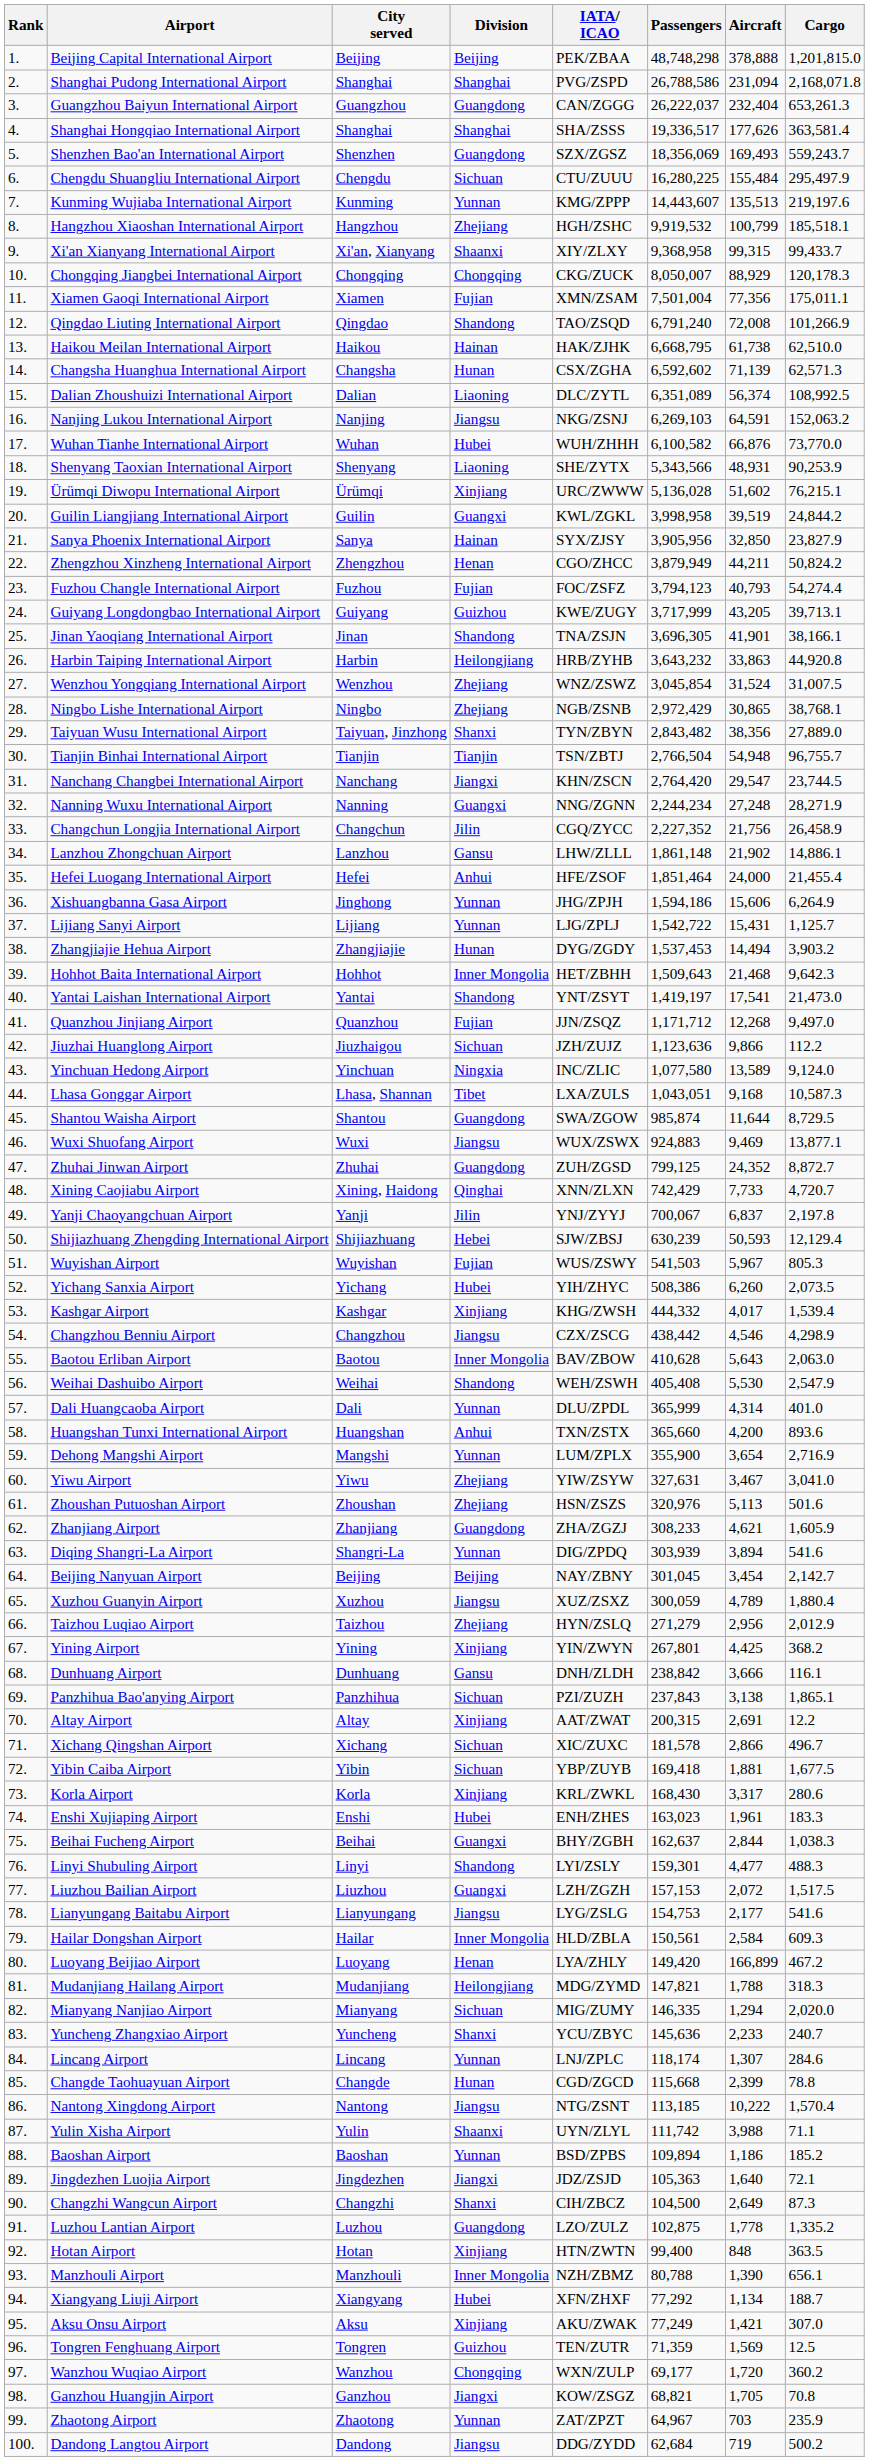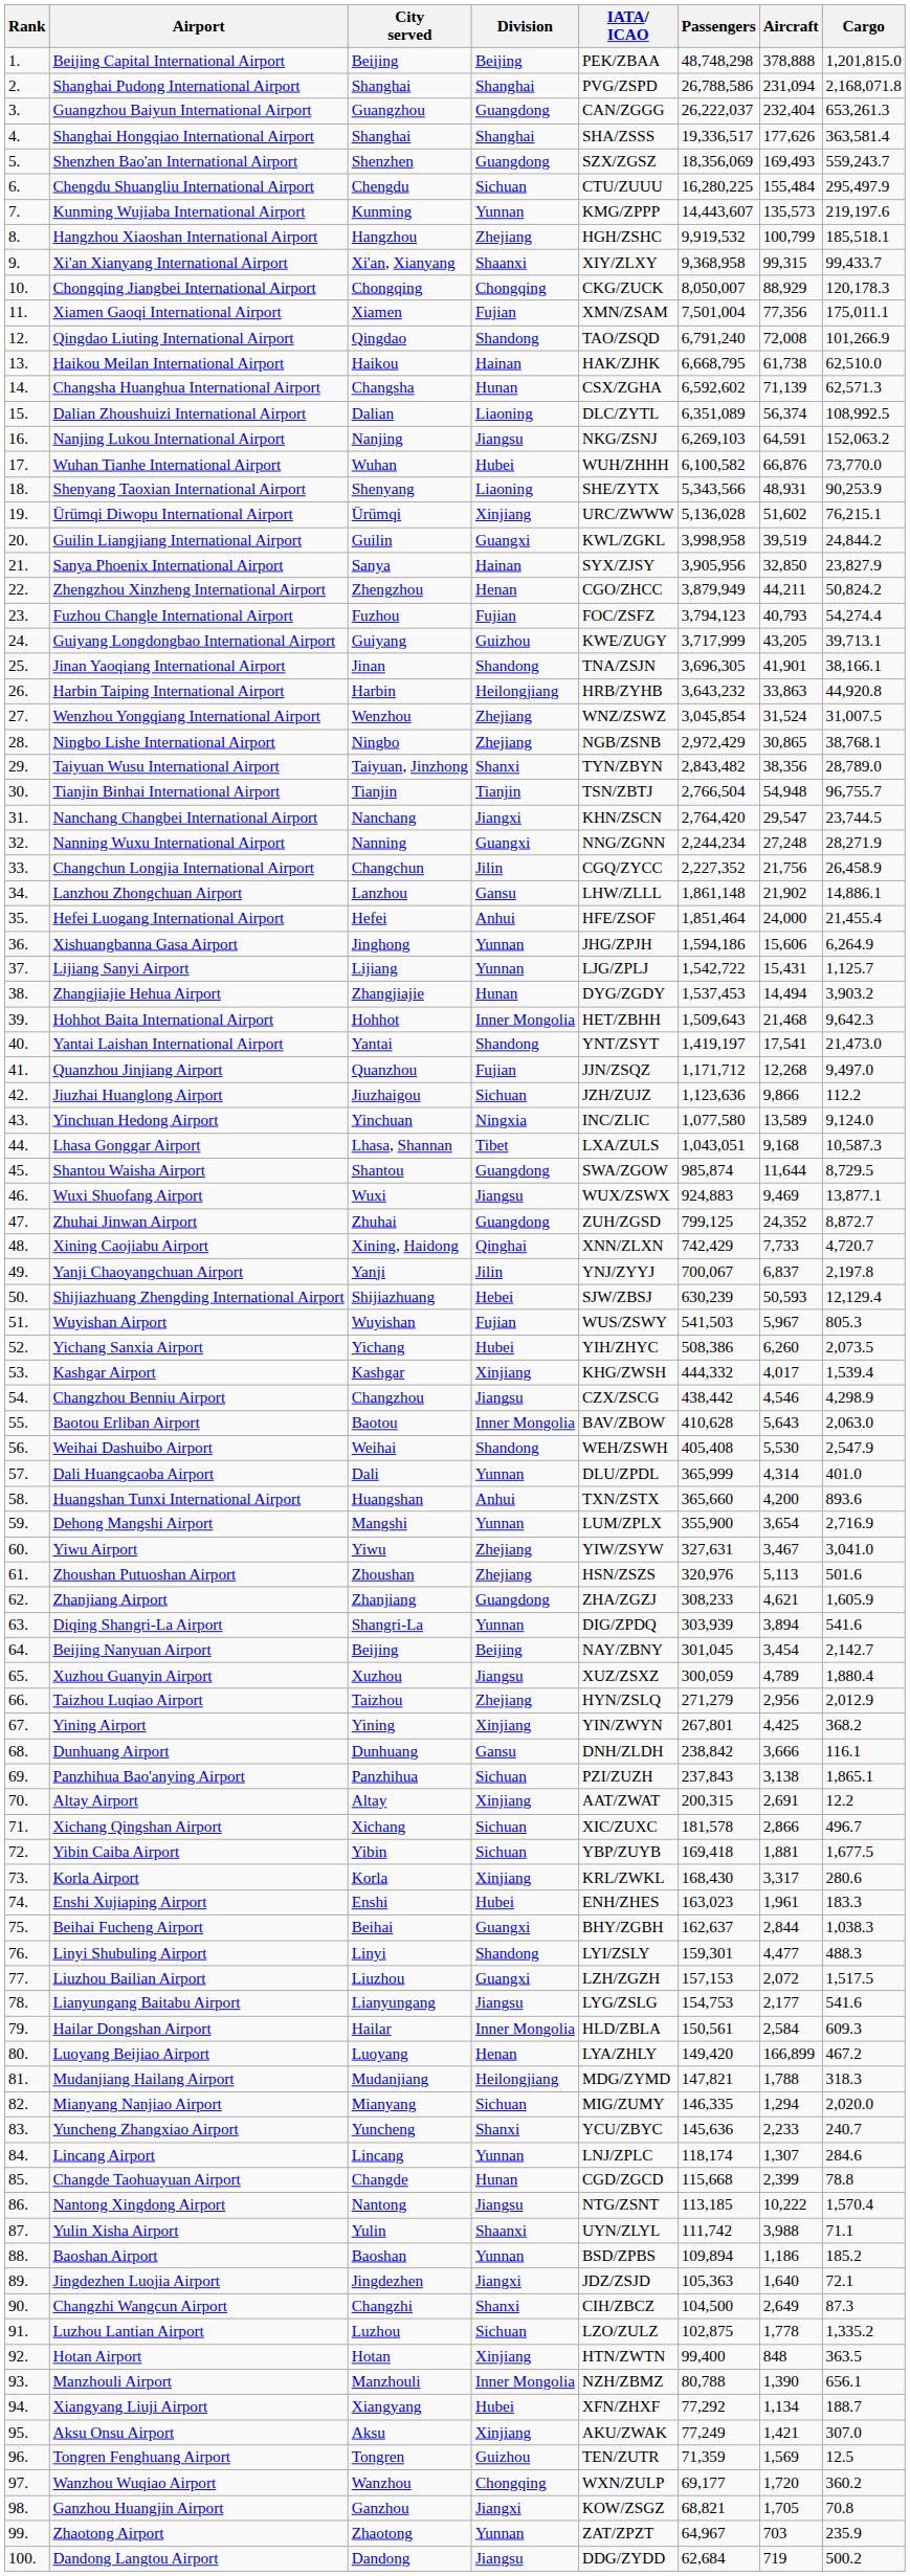Kunming Wujiaba International Airport | Aircraft: 135,513 -> 135,573
Taiyuan Wusu International Airport | Cargo: 27,889.0 -> 28,789.0
Luzhou Lantian Airport | Division: Guangdong -> Sichuan
